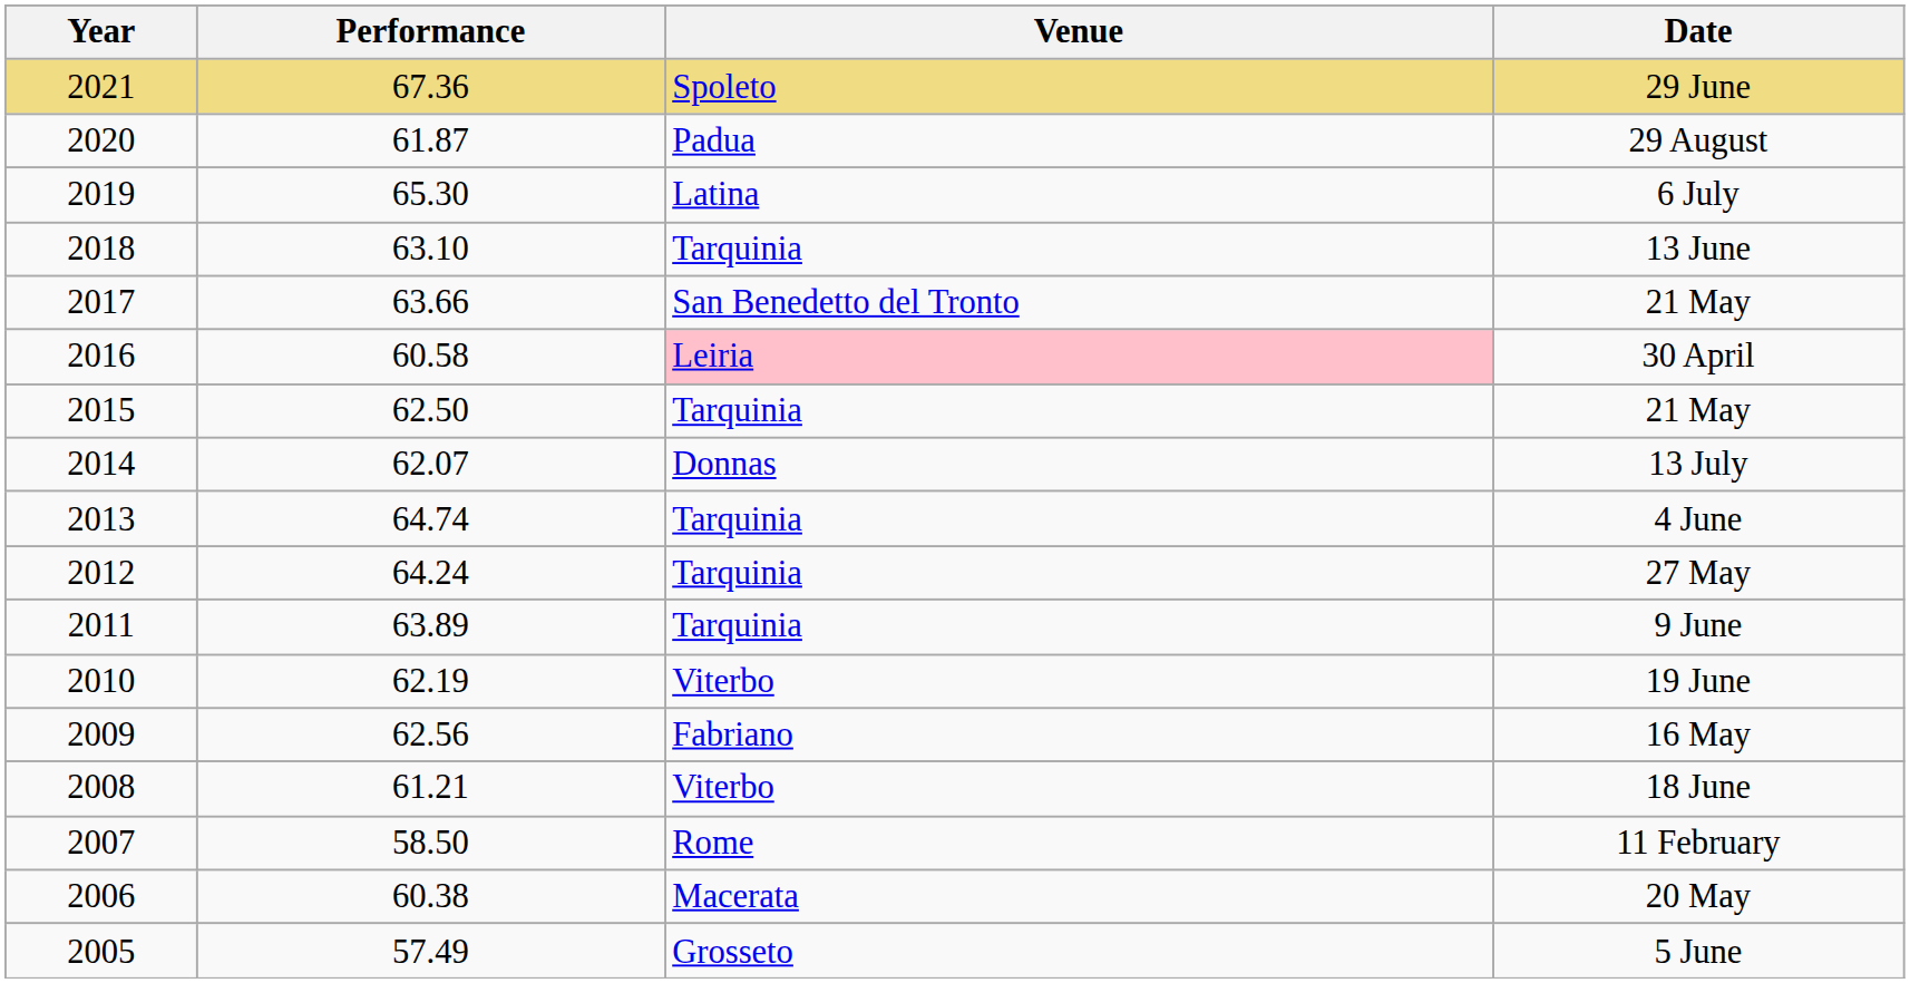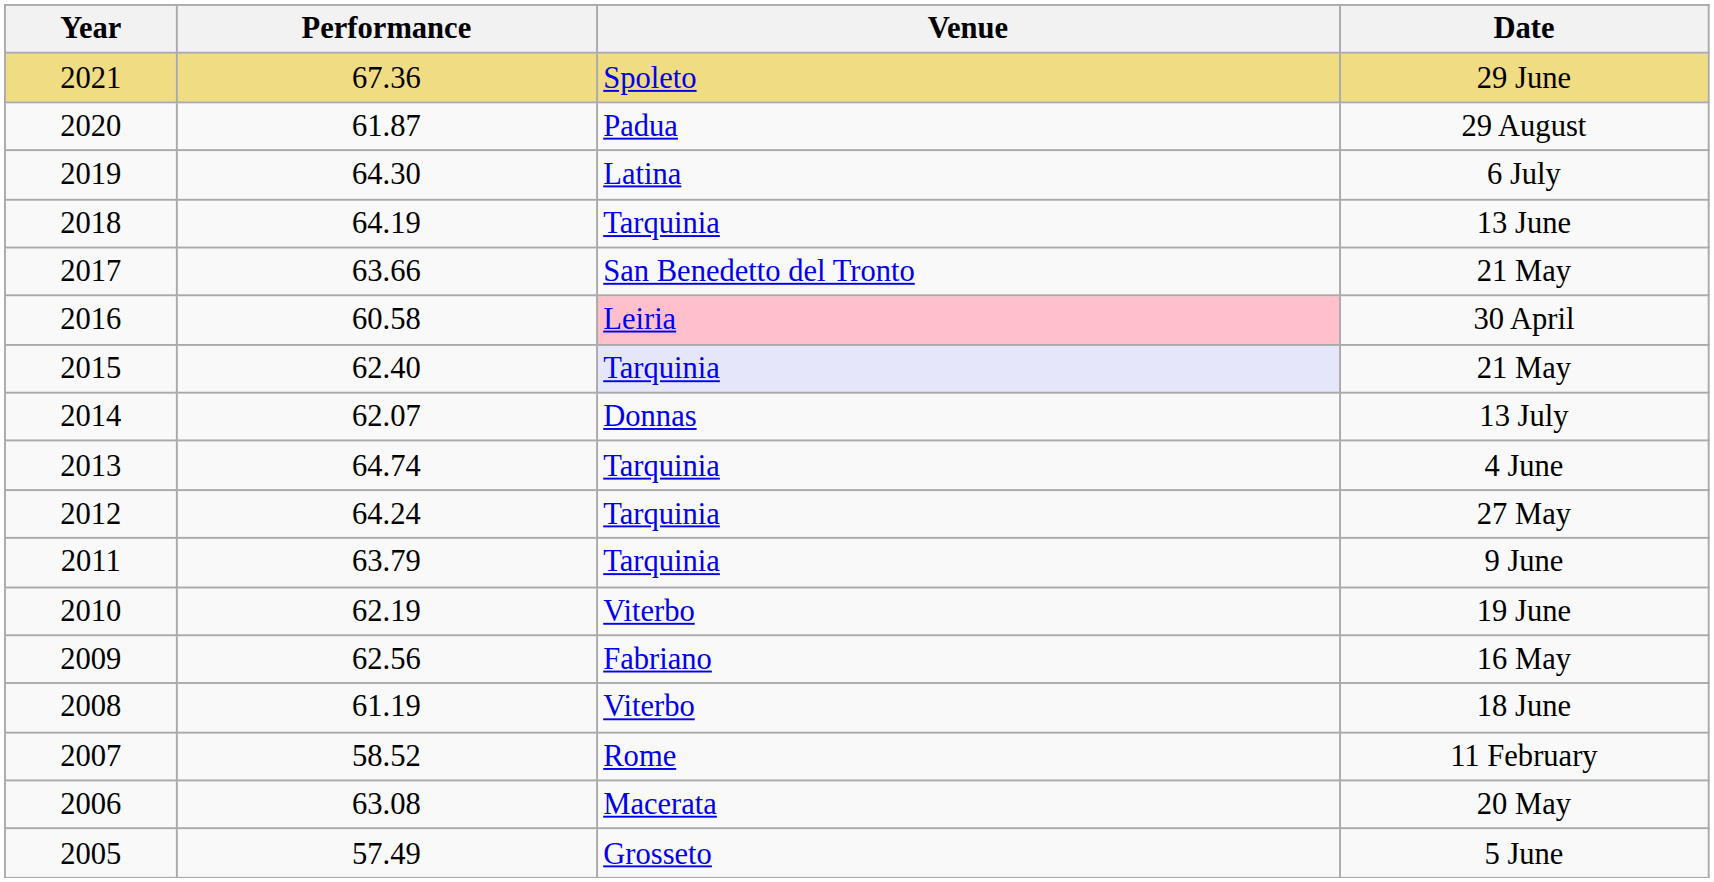6 July | Performance: 65.30 -> 64.30
13 June | Performance: 63.10 -> 64.19
2015 / 21 May | Performance: 62.50 -> 62.40
2015 / 21 May | Venue: no background -> lavender background
9 June | Performance: 63.89 -> 63.79
18 June | Performance: 61.21 -> 61.19
11 February | Performance: 58.50 -> 58.52
20 May | Performance: 60.38 -> 63.08
